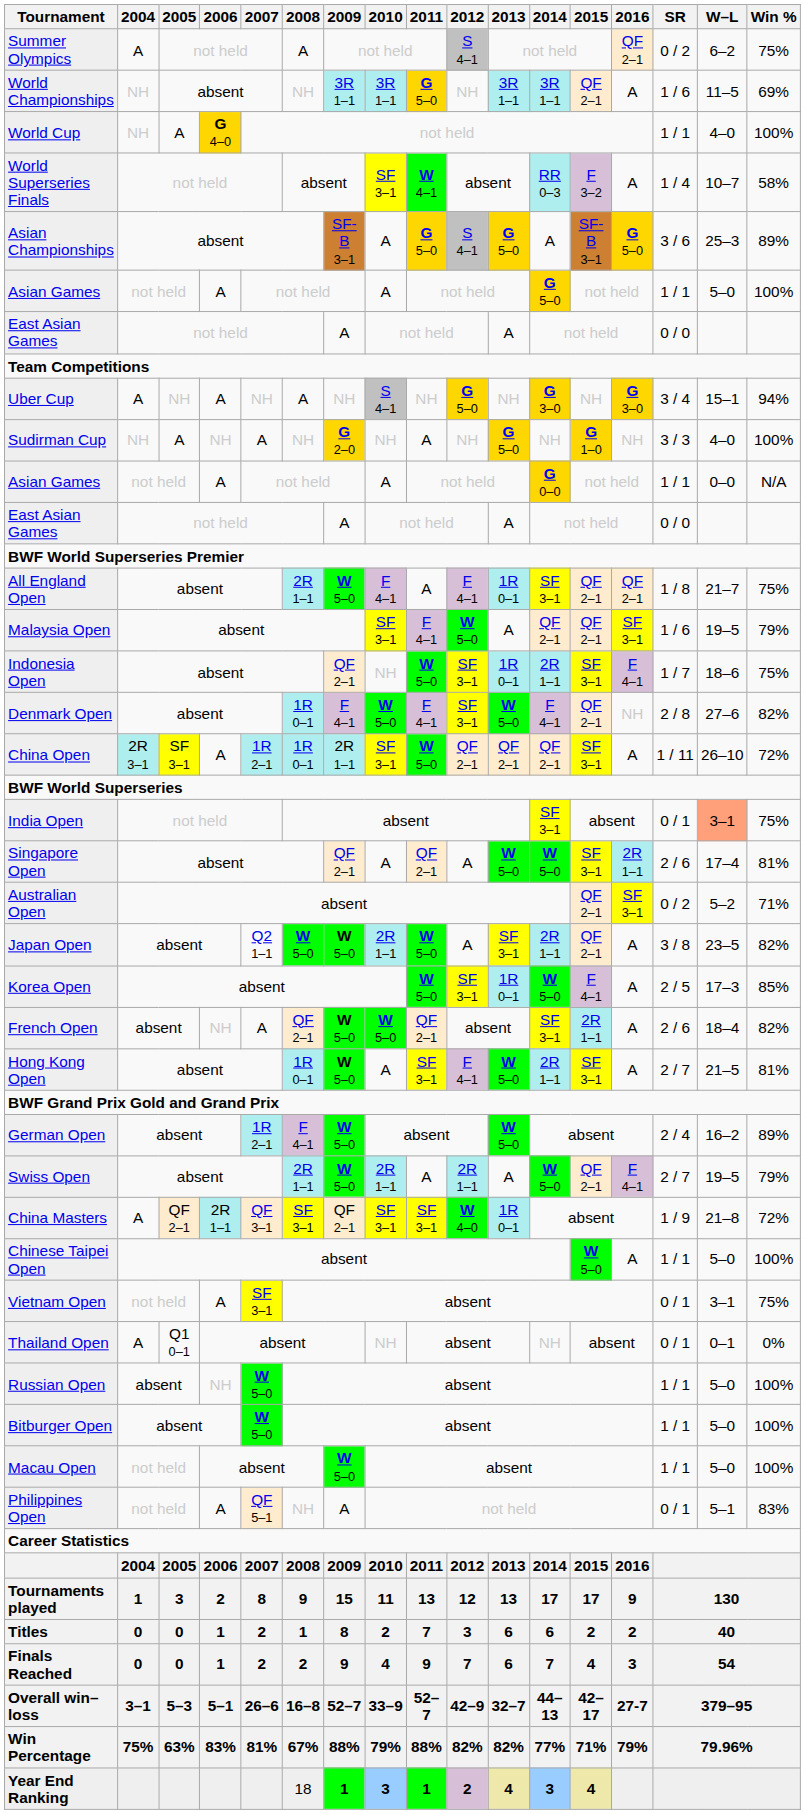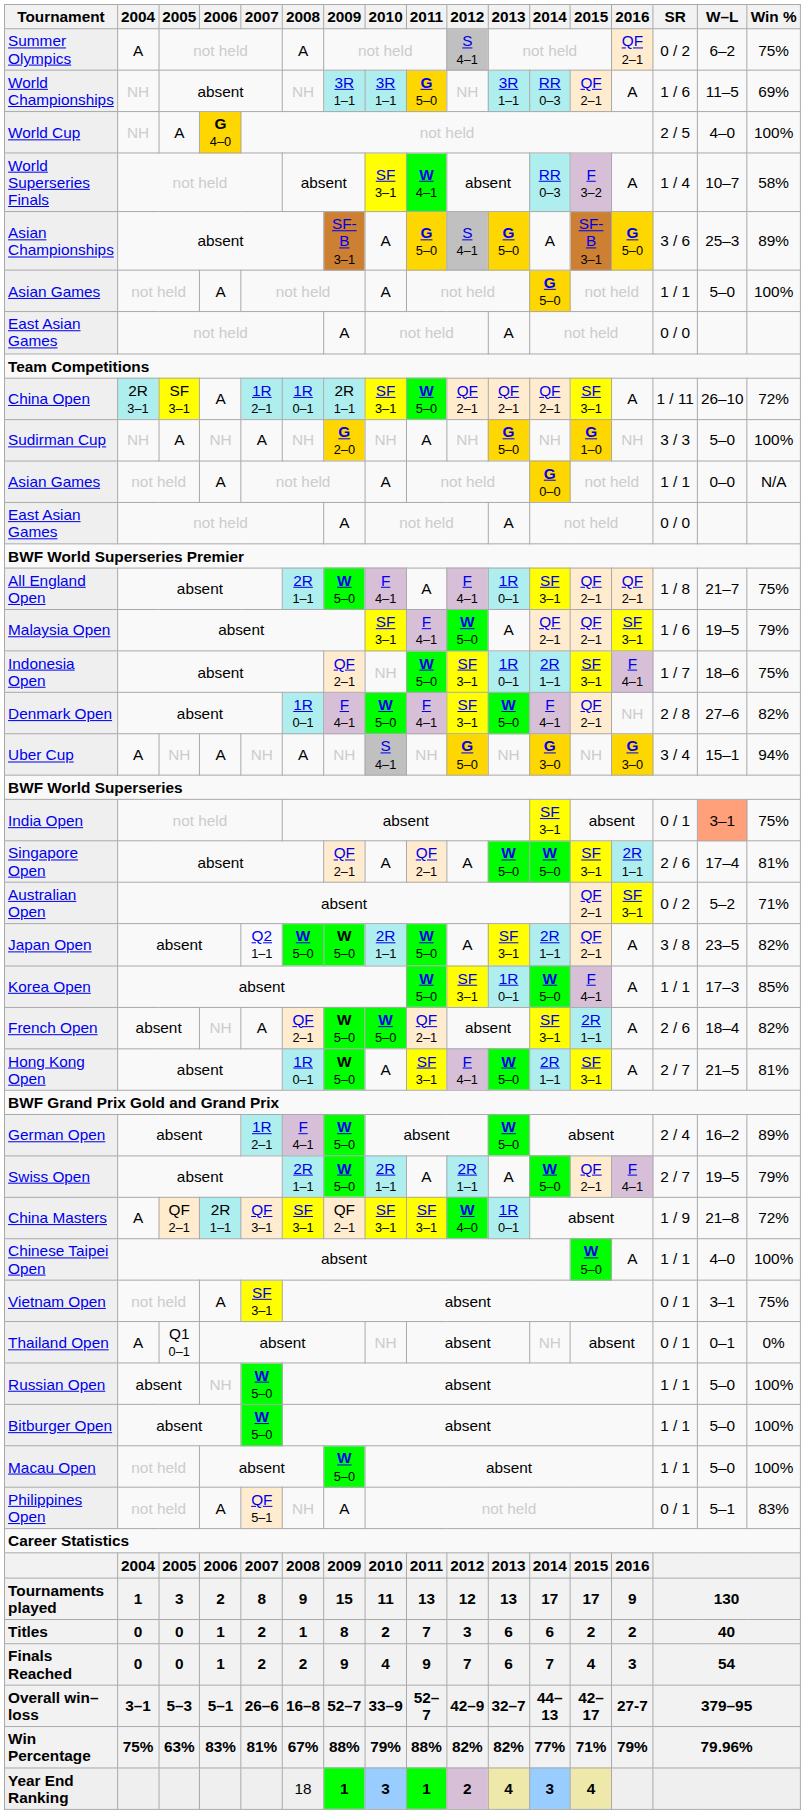World Championships | 2014: 3R 1–1 -> RR 0–3
World Cup | SR: 1 / 1 -> 2 / 5
rows swapped: Uber Cup <-> China Open
Sudirman Cup | W–L: 4–0 -> 5–0
Korea Open | SR: 2 / 5 -> 1 / 1
Chinese Taipei Open | W–L: 5–0 -> 4–0
